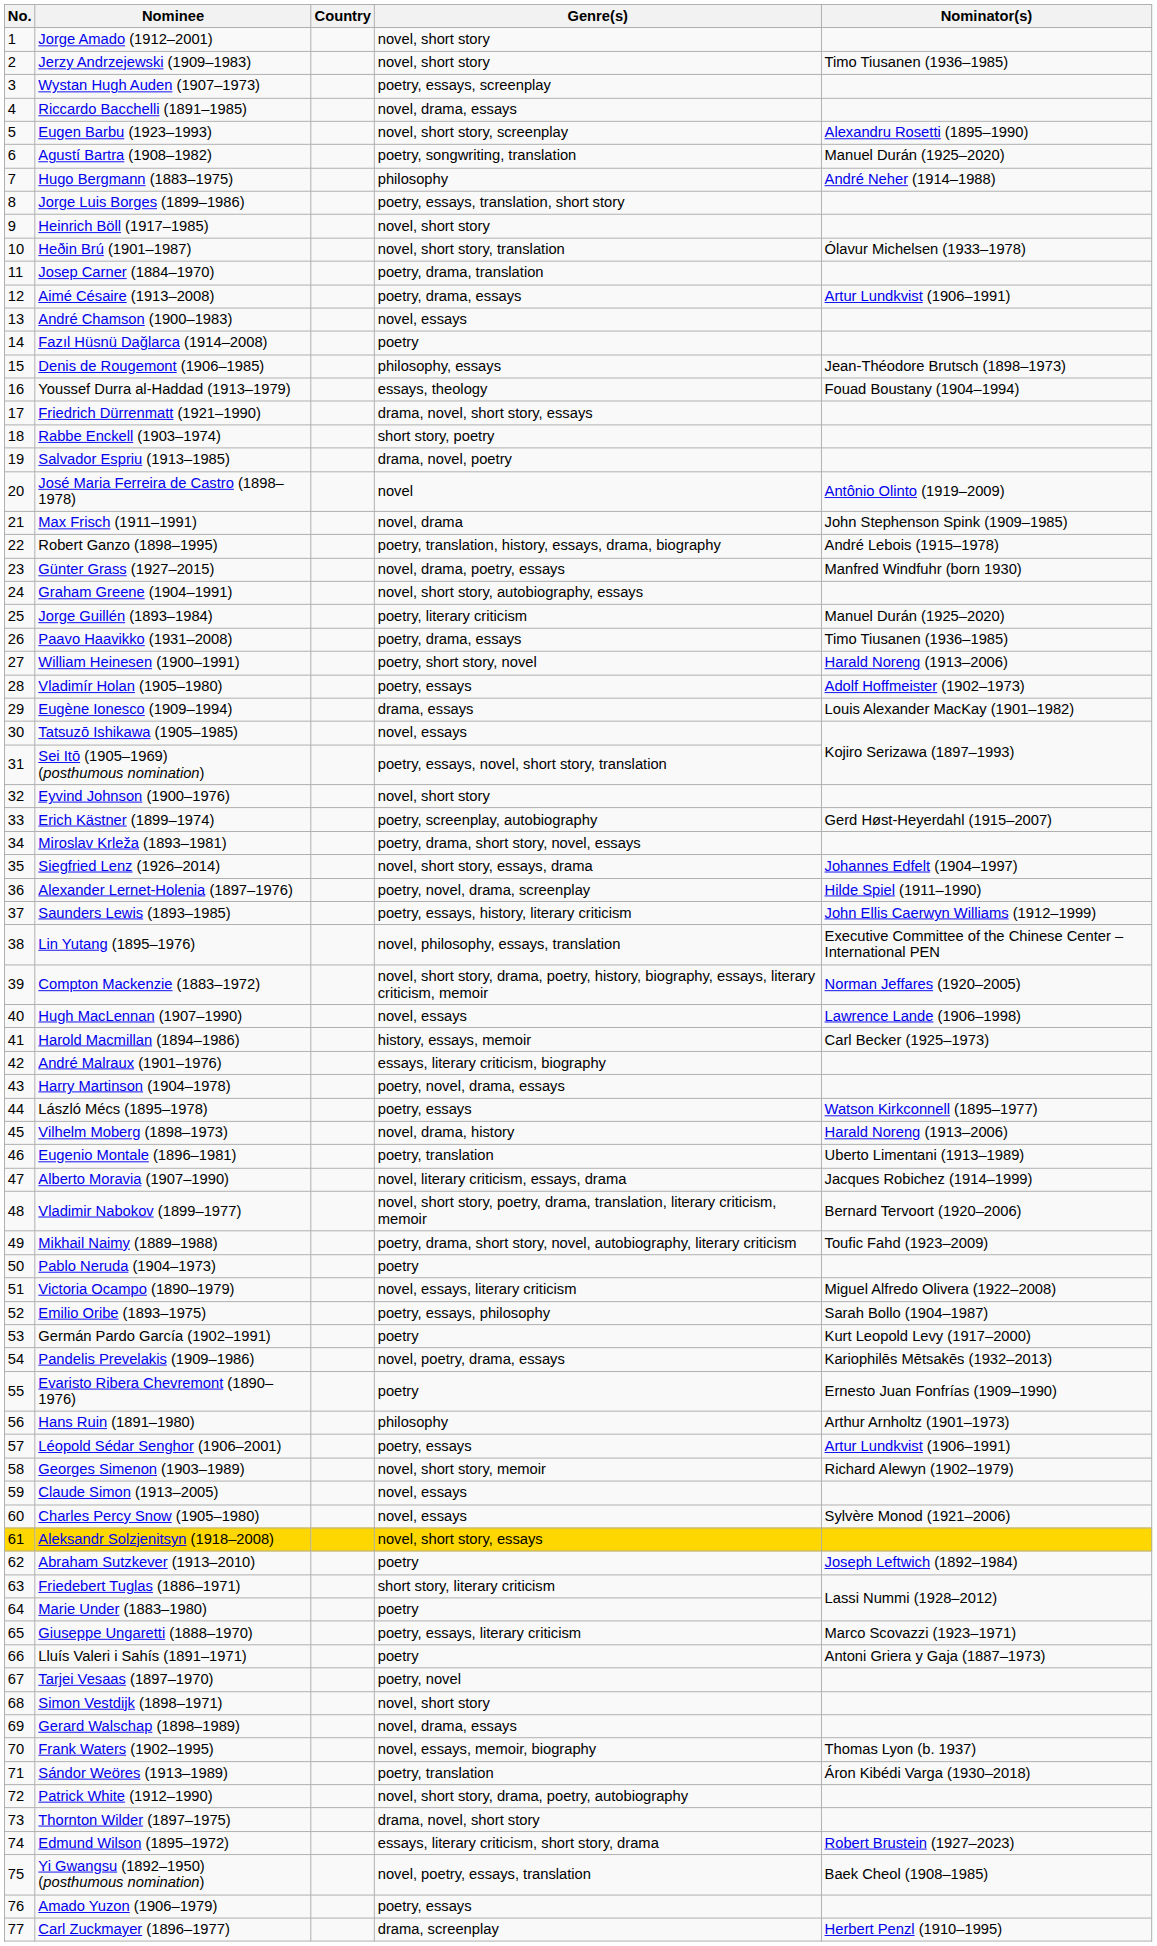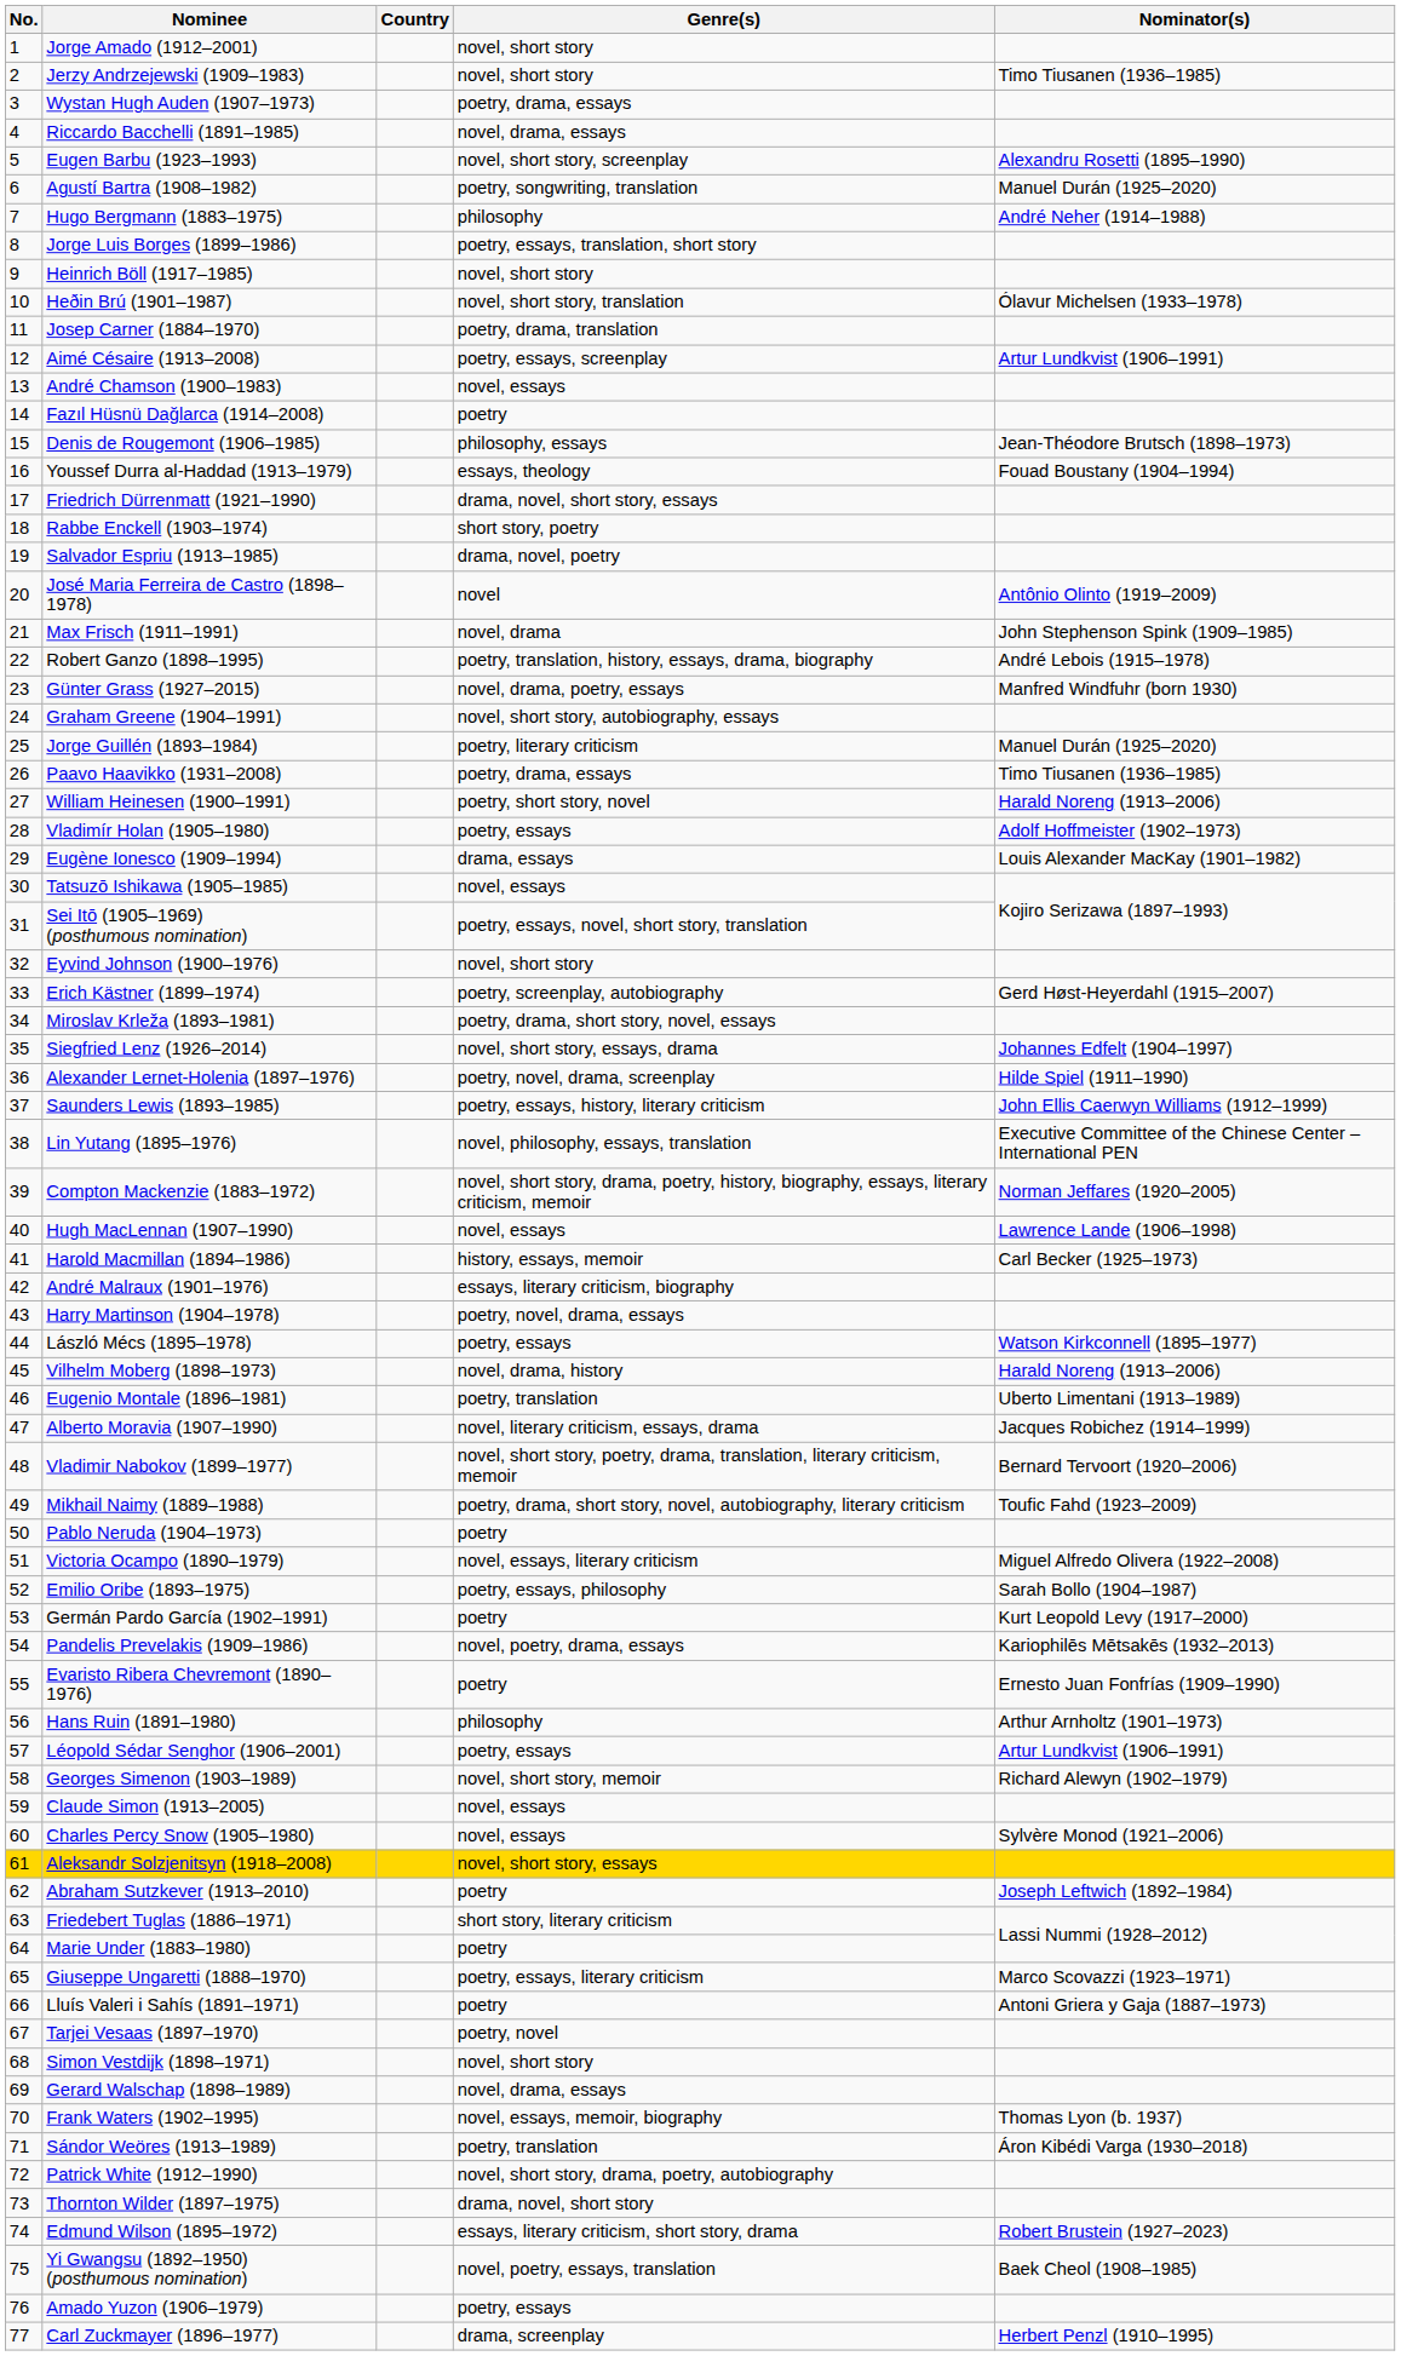Wystan Hugh Auden (1907–1973) | Genre(s): poetry, essays, screenplay -> poetry, drama, essays
Aimé Césaire (1913–2008) | Genre(s): poetry, drama, essays -> poetry, essays, screenplay
